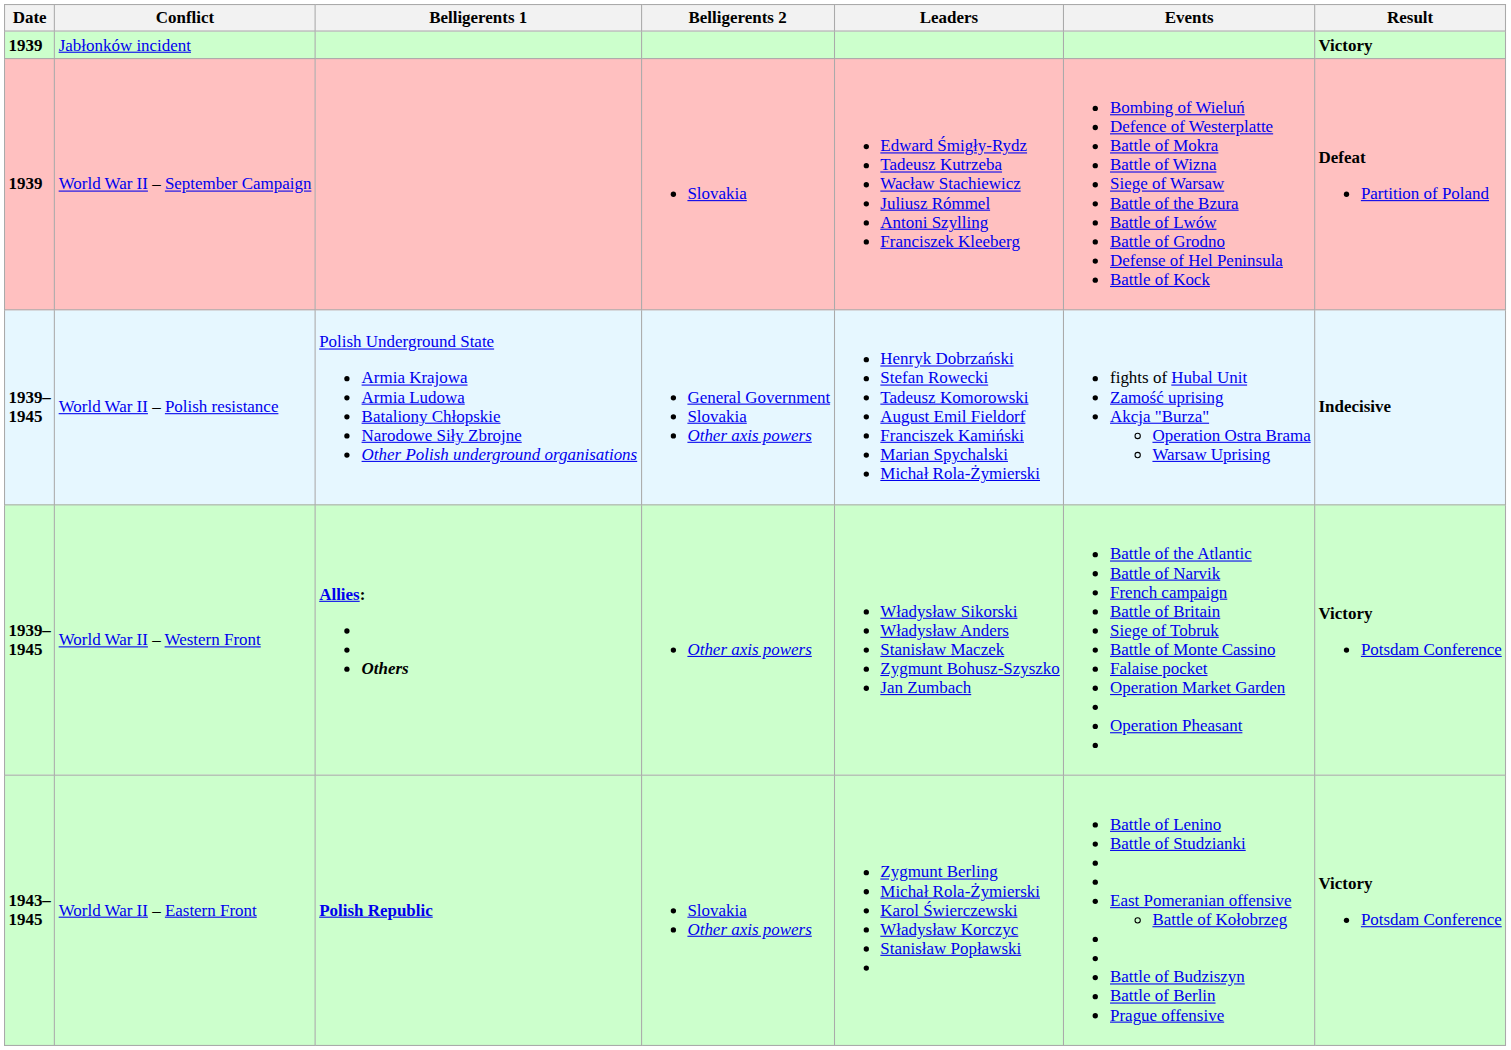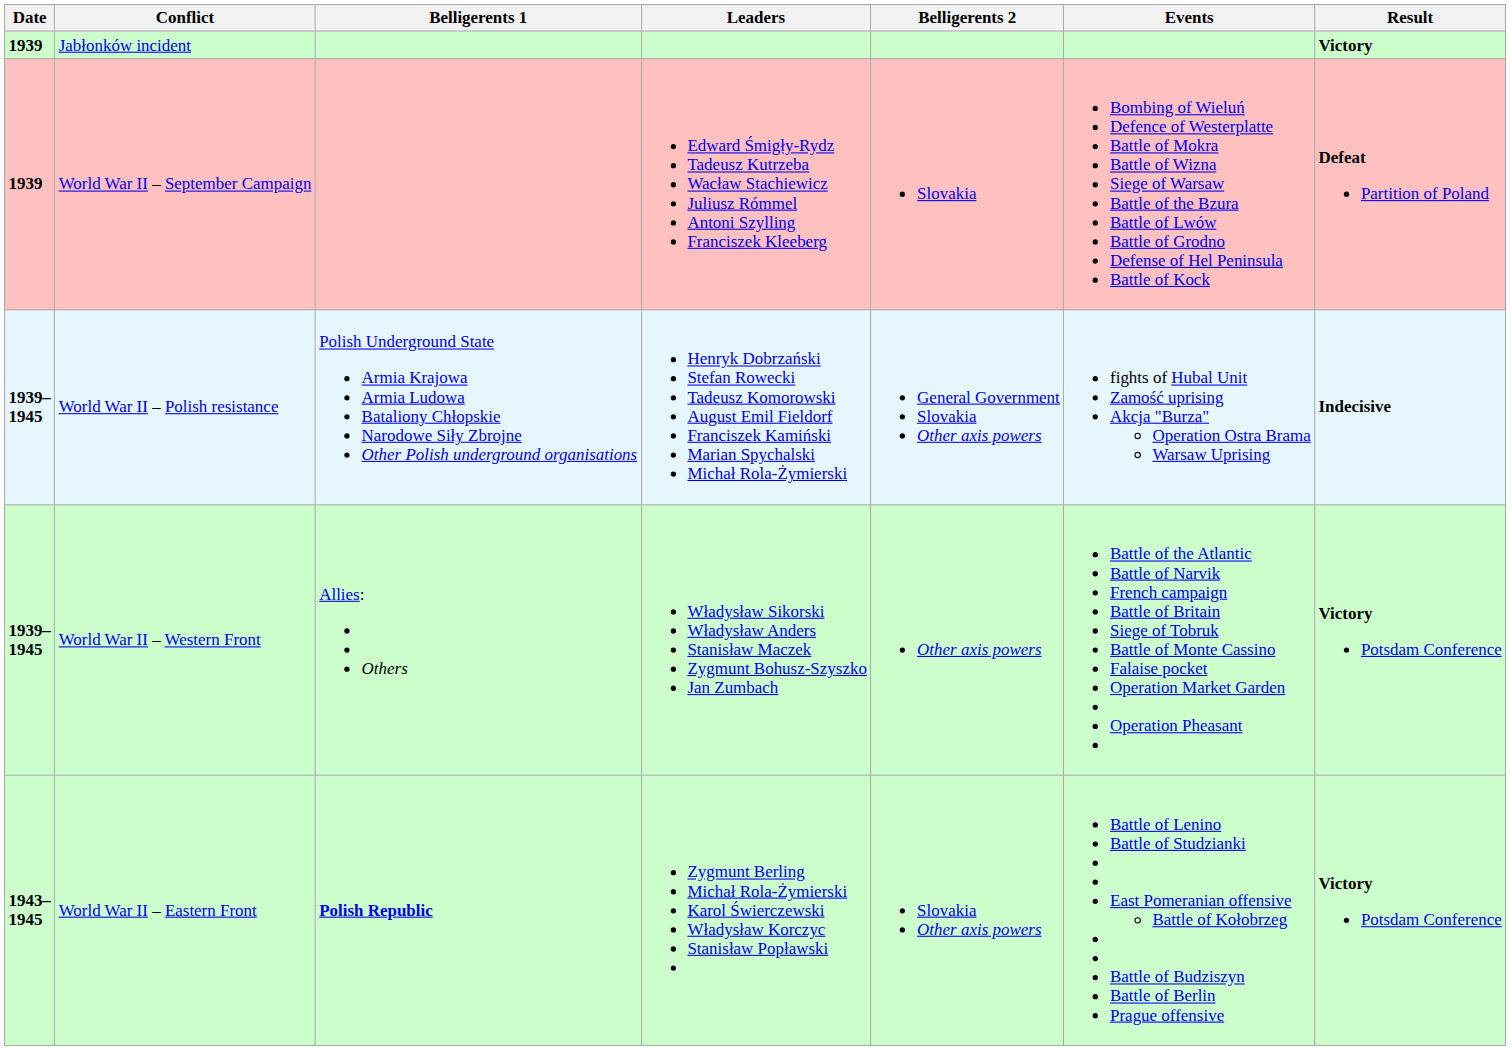columns swapped: Belligerents 2 <-> Leaders
World War II – Western Front | Belligerents 1: bold -> normal
